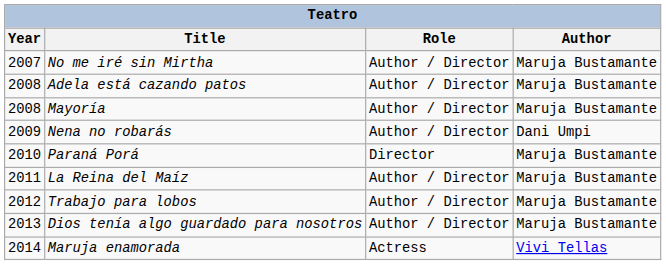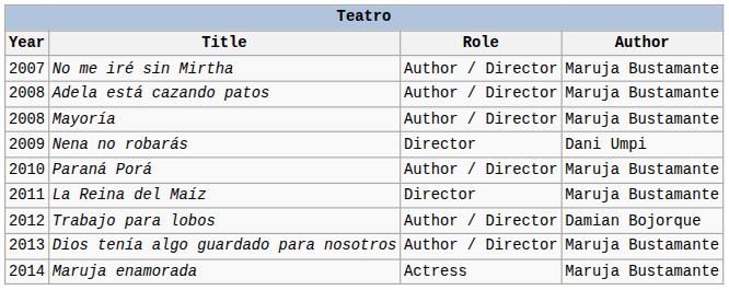Nena no robarás | Role: Author / Director -> Director
Paraná Porá | Role: Director -> Author / Director
La Reina del Maíz | Role: Author / Director -> Director
Trabajo para lobos | Author: Maruja Bustamante -> Damian Bojorque
Maruja enamorada | Author: Vivi Tellas -> Maruja Bustamante
